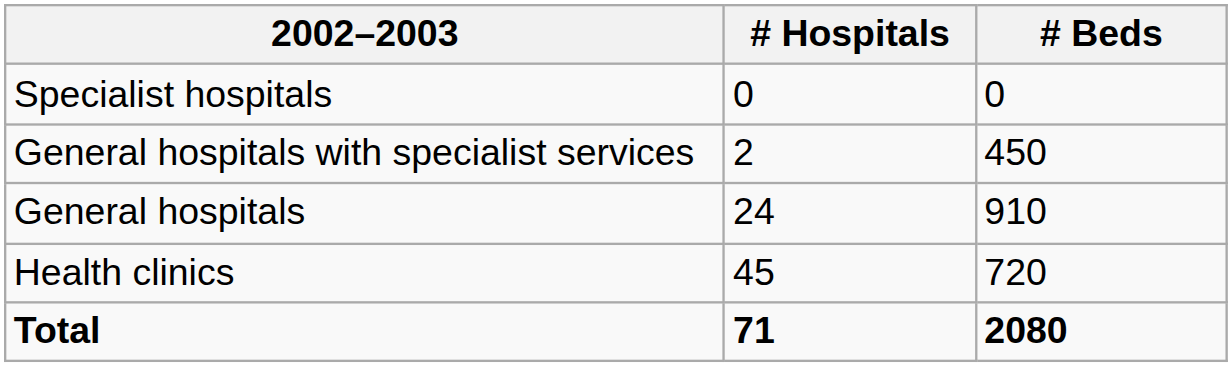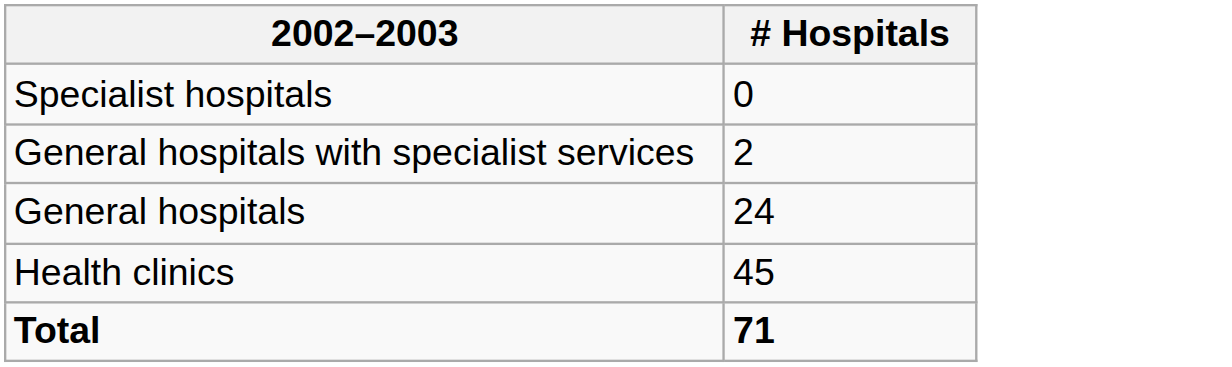- column: # Beds | 0 | 450 | 910 | 720 | 2080
